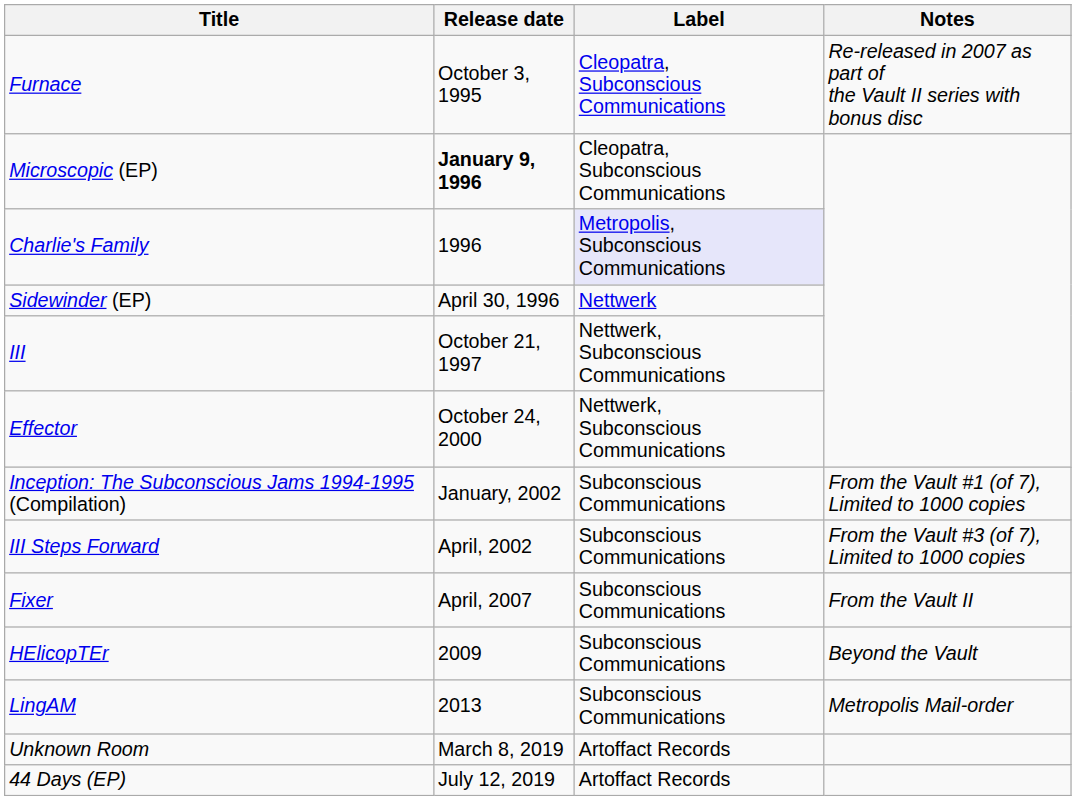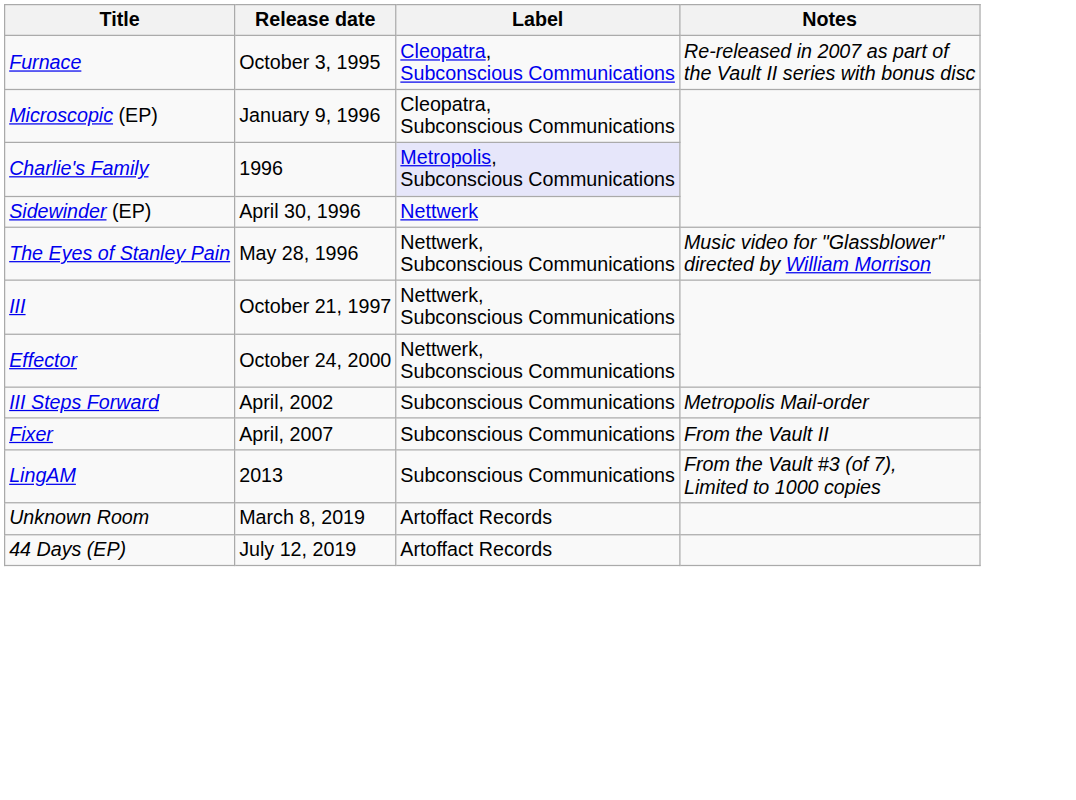Microscopic (EP) | Release date: bold -> normal
+ row: The Eyes of Stanley Pain | May 28, 1996 | Nettwerk, Subconscious Communications | Music video for "Glassblower" directed by William Morrison
- row: Inception: The Subconscious Jams 1994-1995 (Compilation) | January, 2002 | Subconscious Communications | From the Vault #1 (of 7), Limited to 1000 copies
III Steps Forward | Notes: From the Vault #3 (of 7), Limited to 1000 copies -> Metropolis Mail-order
- row: HElicopTEr | 2009 | Subconscious Communications | Beyond the Vault
LingAM | Notes: Metropolis Mail-order -> From the Vault #3 (of 7), Limited to 1000 copies
